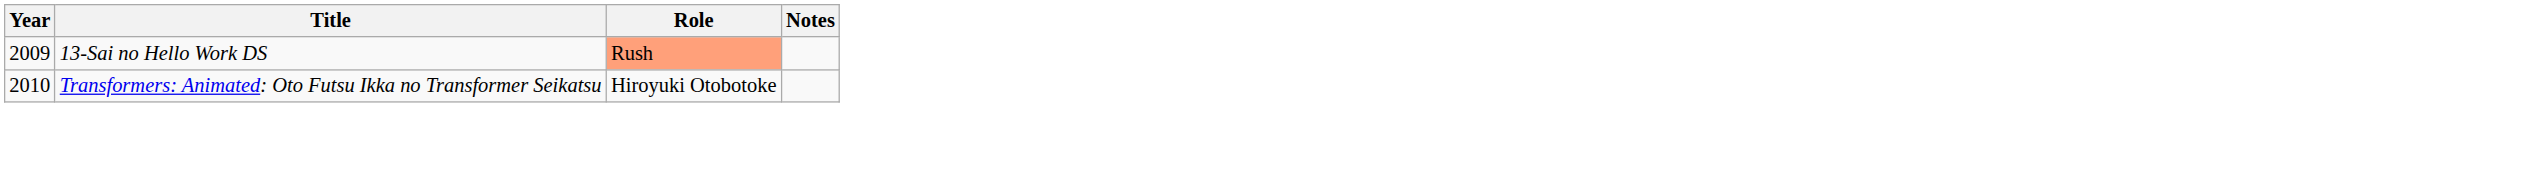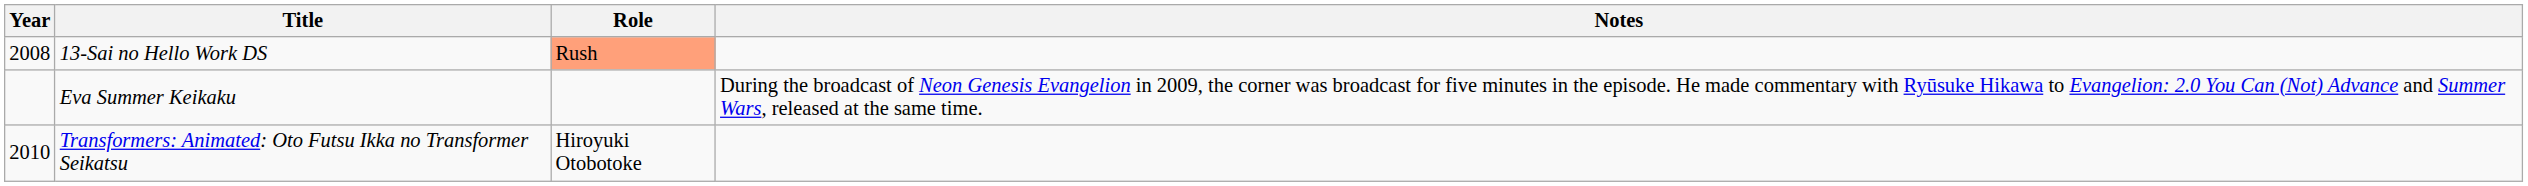13-Sai no Hello Work DS | Year: 2009 -> 2008
+ row: Eva Summer Keikaku | During the broadcast of Neon Genesis Evangelion in 2009, the corner was broadcast for five minutes in the episode. He made commentary with Ryūsuke Hikawa to Evangelion: 2.0 You Can (Not) Advance and Summer Wars, released at the same time.
